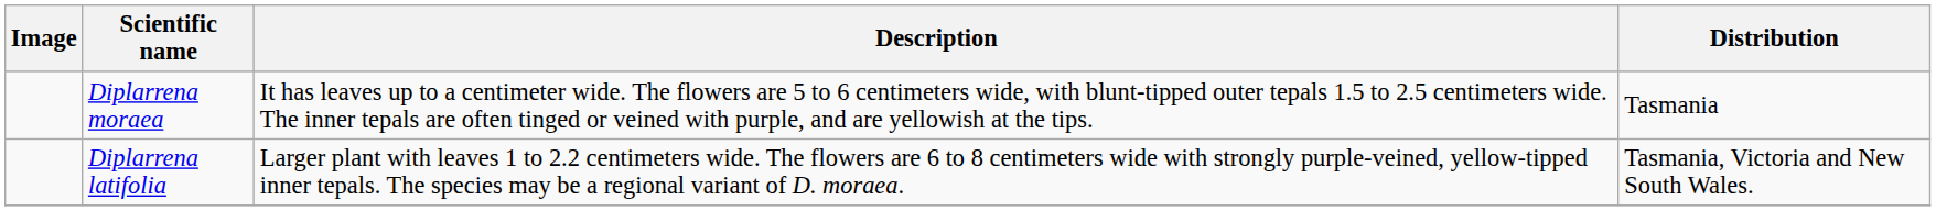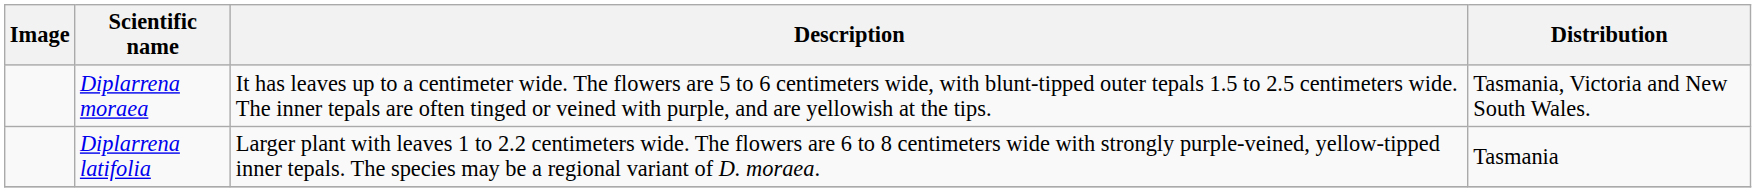Diplarrena moraea | Distribution: Tasmania -> Tasmania, Victoria and New South Wales.
Diplarrena latifolia | Distribution: Tasmania, Victoria and New South Wales. -> Tasmania
